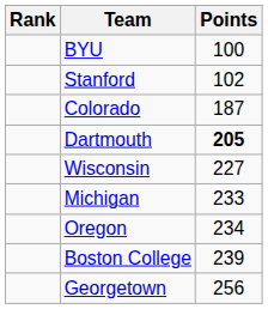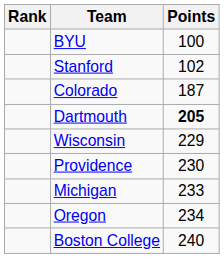Wisconsin | Points: 227 -> 229
+ row: Providence | 230
Boston College | Points: 239 -> 240
- row: Georgetown | 256
